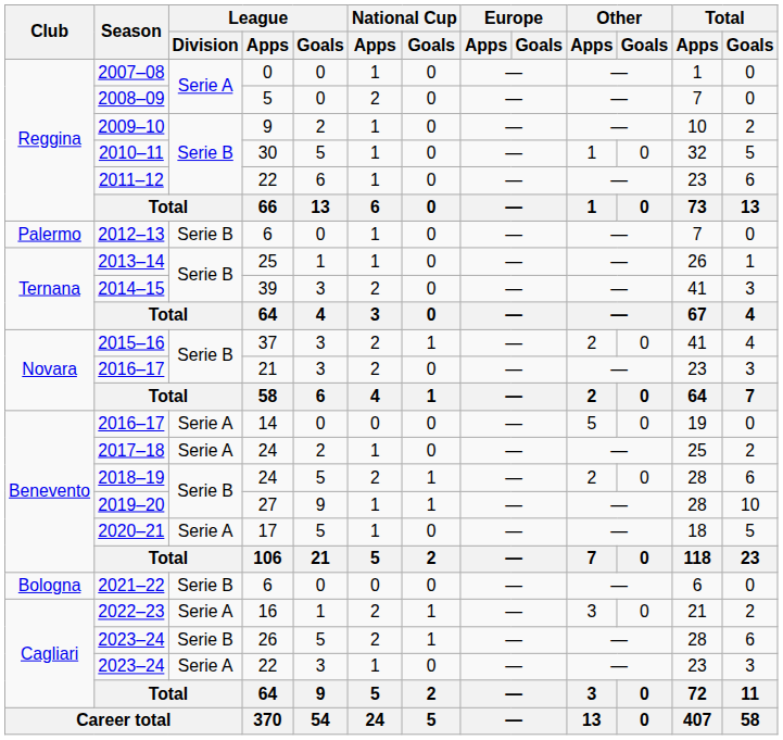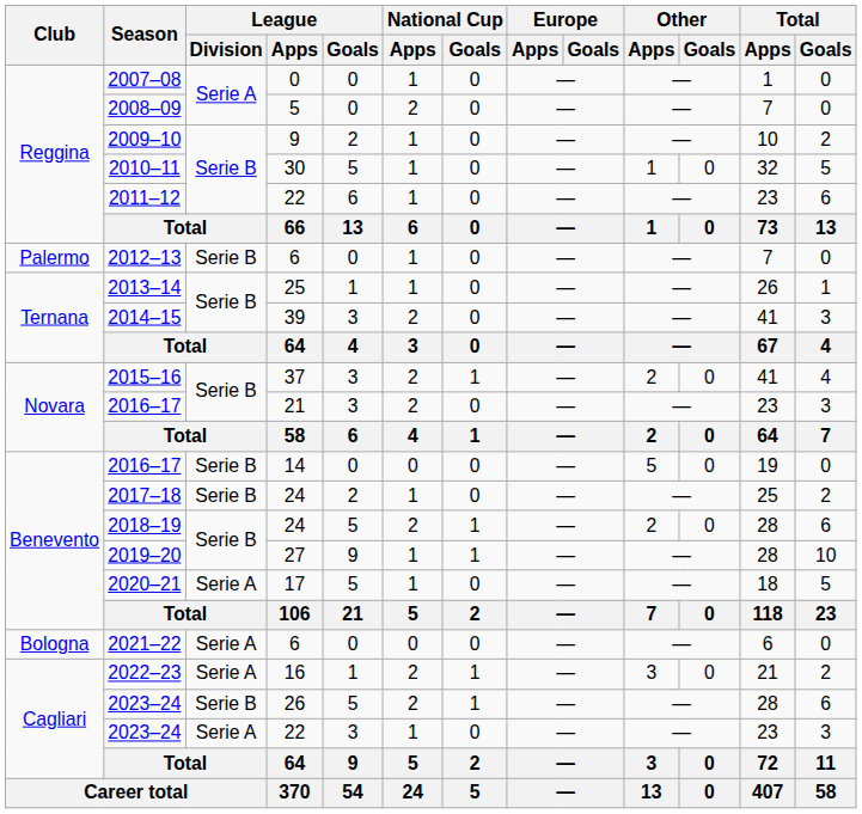2016–17 / 14 | League / Division: Serie A -> Serie B
2017–18 | League / Division: Serie A -> Serie B
2021–22 | League / Division: Serie B -> Serie A
